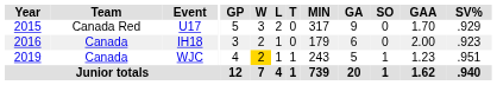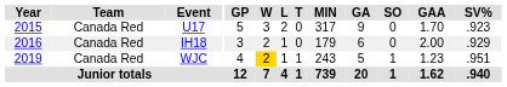U17 | SV%: .929 -> .923
IH18 | Team: Canada -> Canada Red
IH18 | SV%: .923 -> .929
WJC | Team: Canada -> Canada Red
